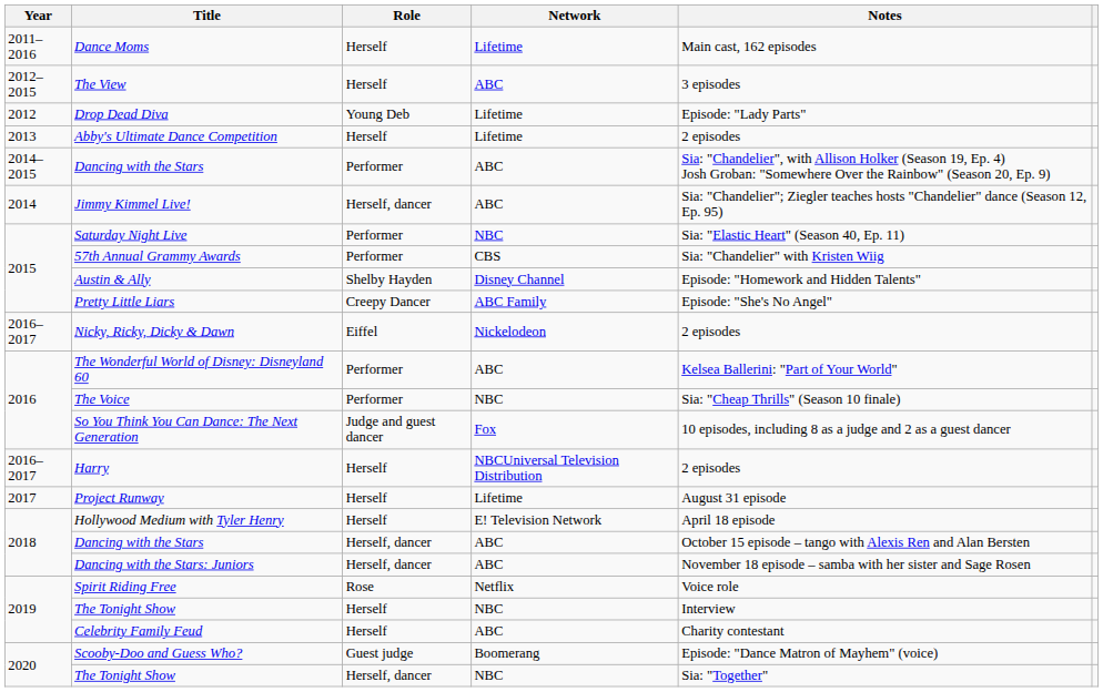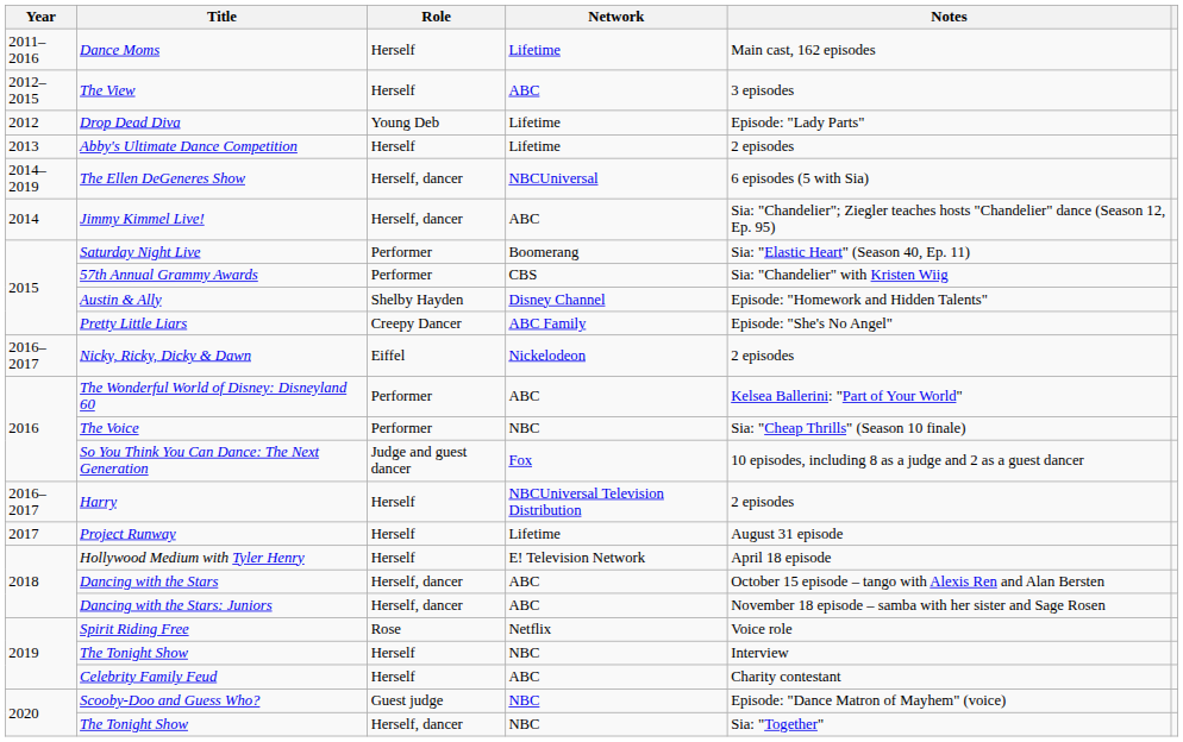+ row: 2014–2019 | The Ellen DeGeneres Show | Herself, dancer | NBCUniversal | 6 episodes (5 with Sia)
- row: 2014–2015 | Dancing with the Stars | Performer | ABC | Sia: "Chandelier", with Allison Holker (Season 19, Ep. 4) Josh Groban: "Somewhere Over the Rainbow" (Season 20, Ep. 9)
Saturday Night Live | Network: NBC -> Boomerang
Scooby-Doo and Guess Who? | Network: Boomerang -> NBC
